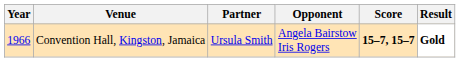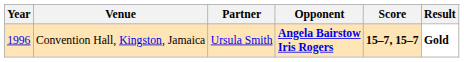Convention Hall, Kingston, Jamaica | Year: 1966 -> 1996
Convention Hall, Kingston, Jamaica | Opponent: normal -> bold
